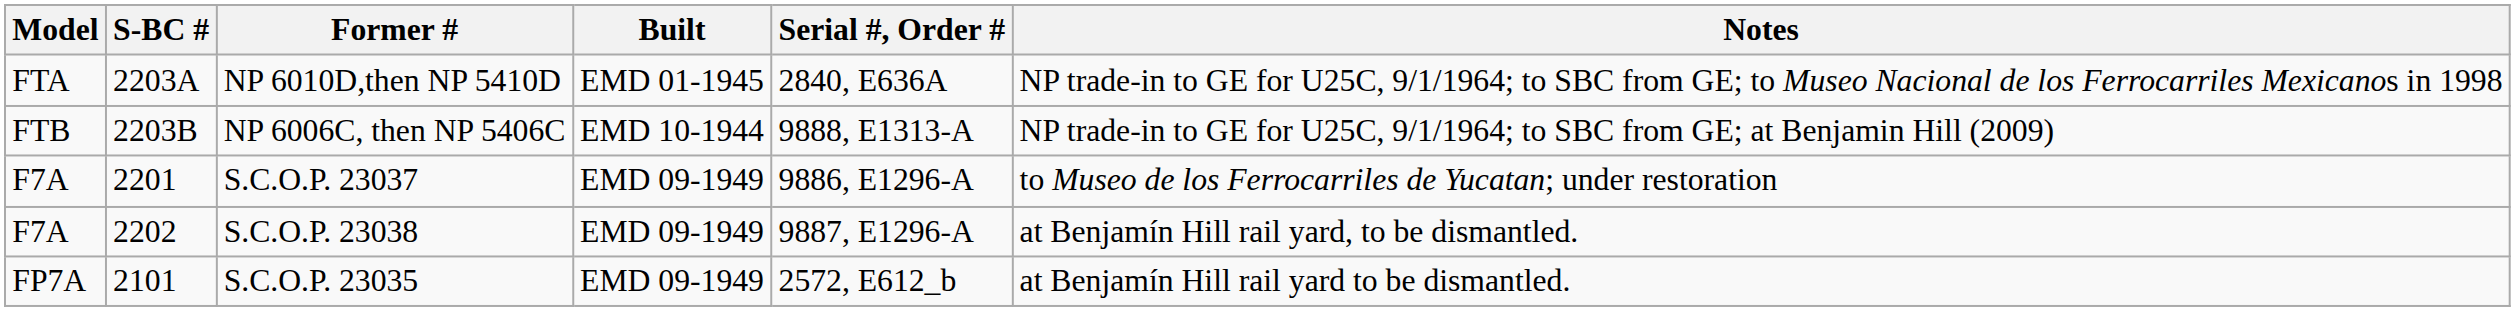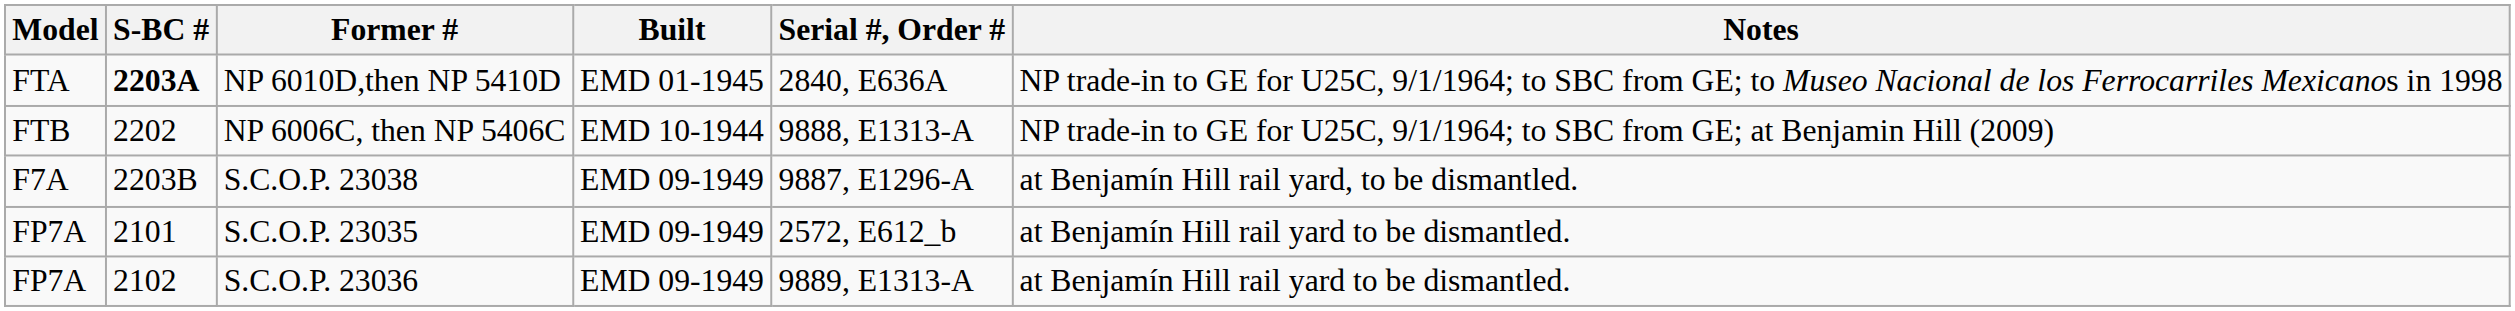NP 6010D,then NP 5410D | S-BC #: normal -> bold
NP 6006C, then NP 5406C | S-BC #: 2203B -> 2202
- row: F7A | 2201 | S.C.O.P. 23037 | EMD 09-1949 | 9886, E1296-A | to Museo de los Ferrocarriles de Yucatan; under restoration
S.C.O.P. 23038 | S-BC #: 2202 -> 2203B
+ row: FP7A | 2102 | S.C.O.P. 23036 | EMD 09-1949 | 9889, E1313-A | at Benjamín Hill rail yard to be dismantled.
